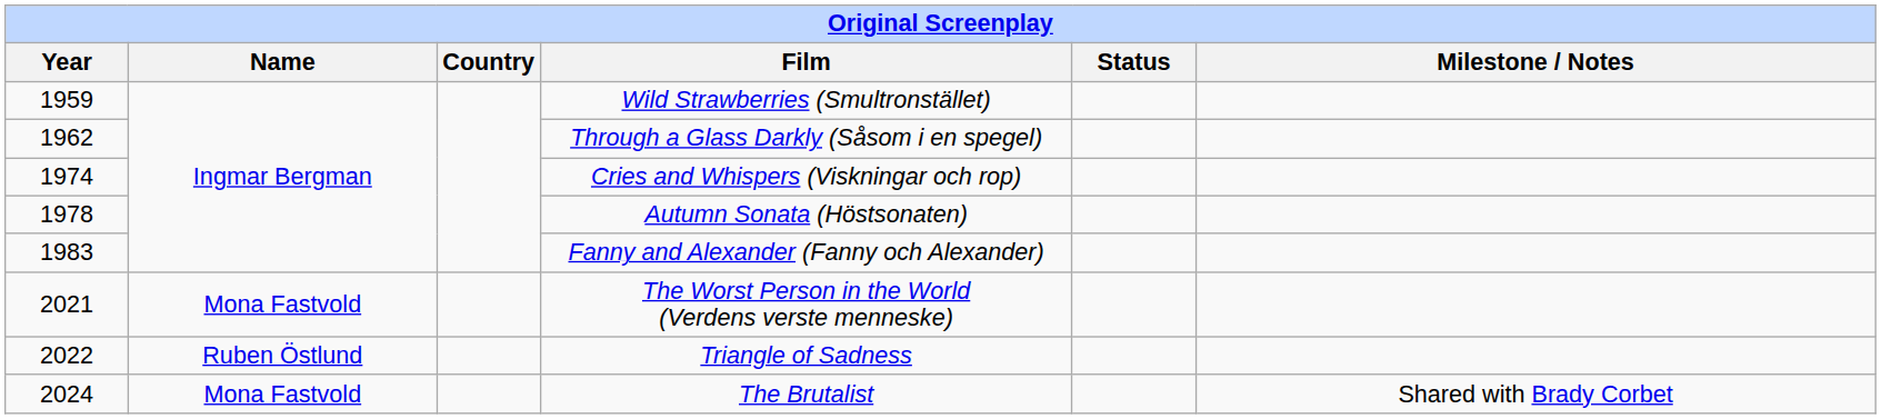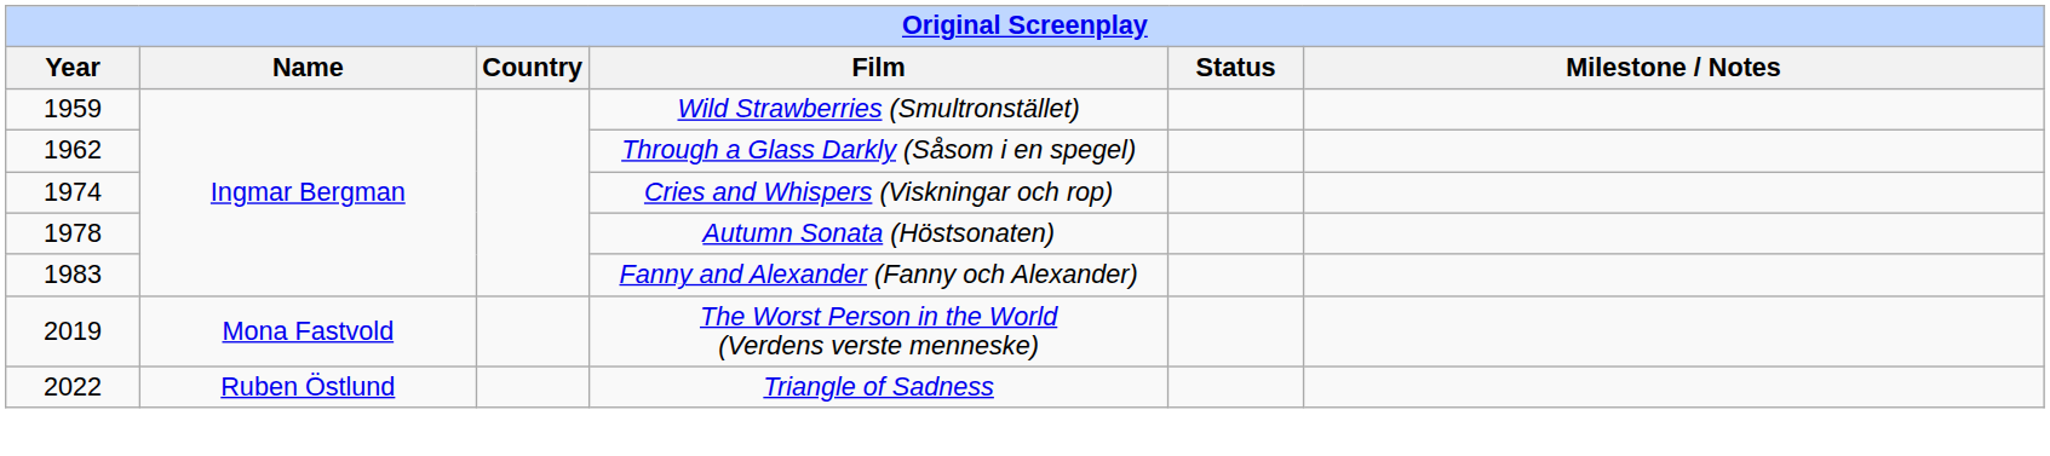The Worst Person in the World (Verdens verste menneske) | Year: 2021 -> 2019
- row: 2024 | Mona Fastvold | The Brutalist | Shared with Brady Corbet
